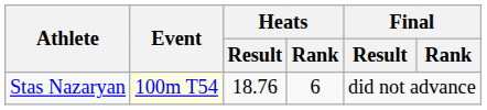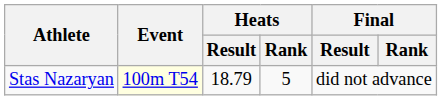Stas Nazaryan | Heats / Result: 18.76 -> 18.79
Stas Nazaryan | Heats / Rank: 6 -> 5
